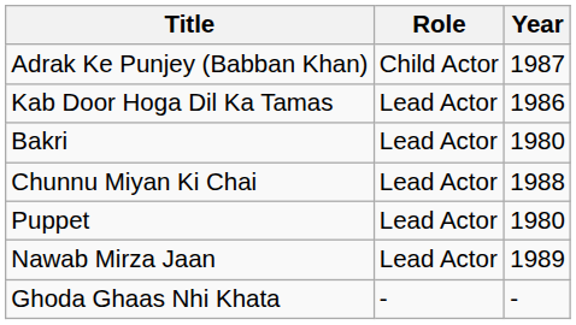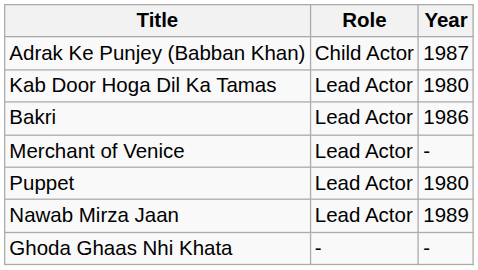Kab Door Hoga Dil Ka Tamas | Year: 1986 -> 1980
Bakri | Year: 1980 -> 1986
- row: Chunnu Miyan Ki Chai | Lead Actor | 1988
+ row: Merchant of Venice | Lead Actor | -
